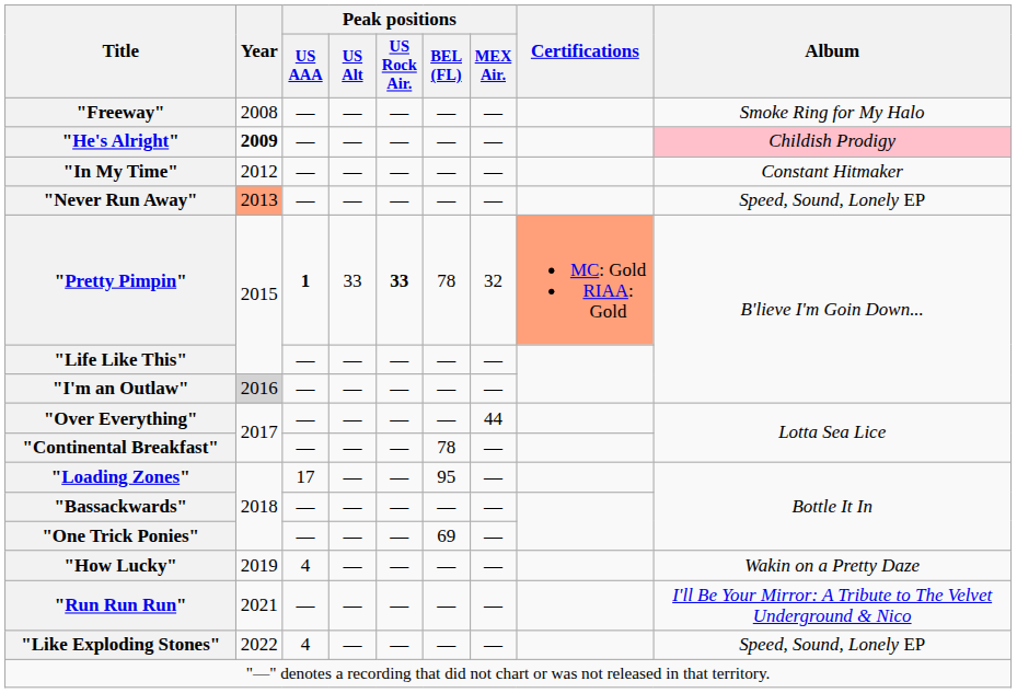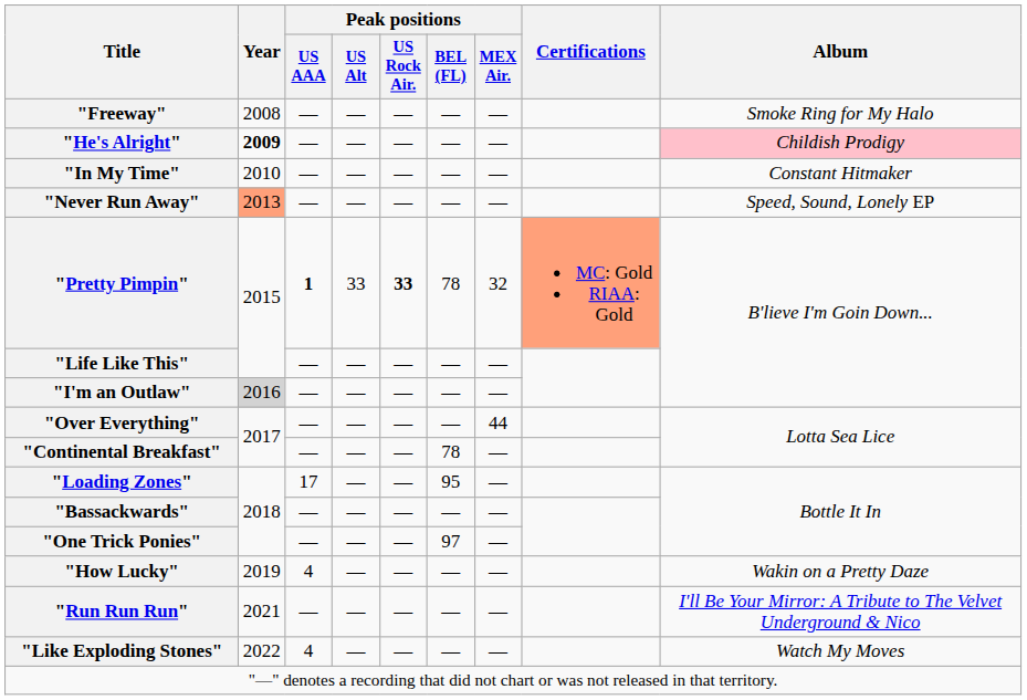"In My Time" | Year: 2012 -> 2010
"One Trick Ponies" | Peak positions / BEL (FL): 69 -> 97
"Like Exploding Stones" | Album: Speed, Sound, Lonely EP -> Watch My Moves
